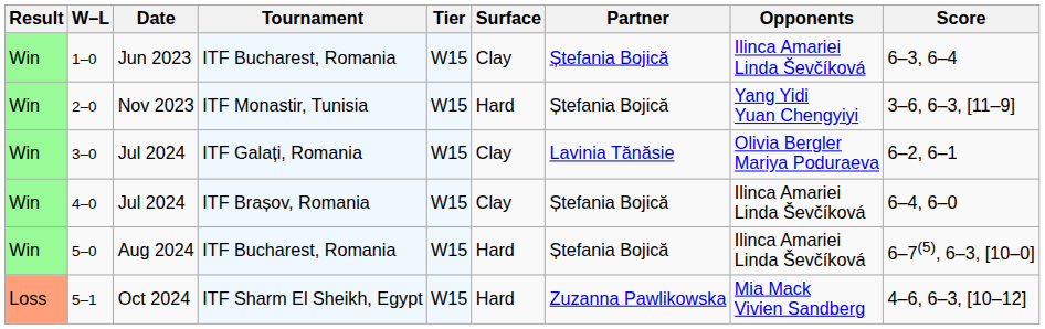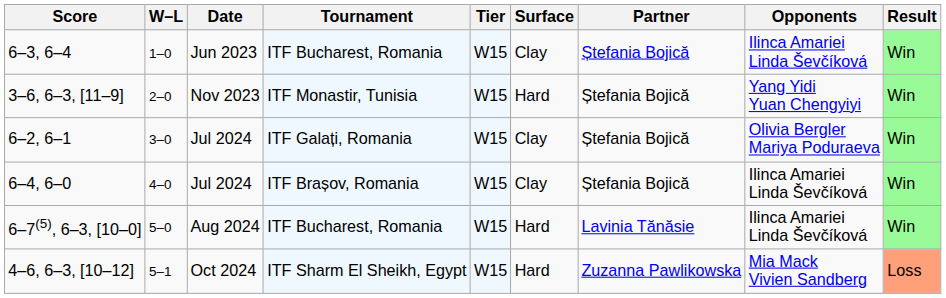columns swapped: Result <-> Score
3–0 | Partner: Lavinia Tănăsie -> Ștefania Bojică
5–0 | Partner: Ștefania Bojică -> Lavinia Tănăsie
